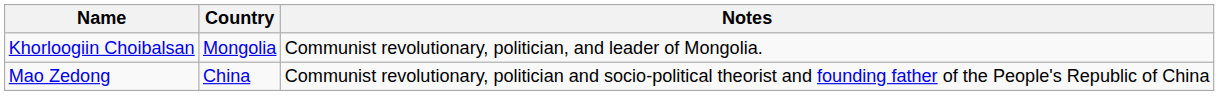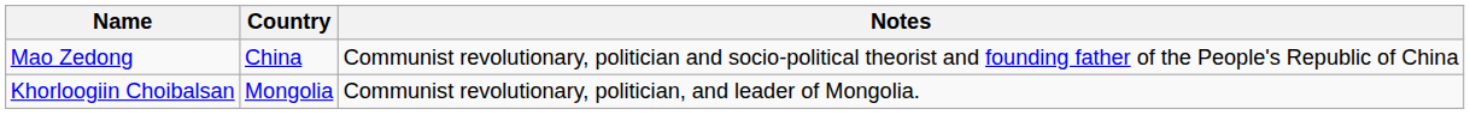rows swapped: Khorloogiin Choibalsan <-> Mao Zedong
